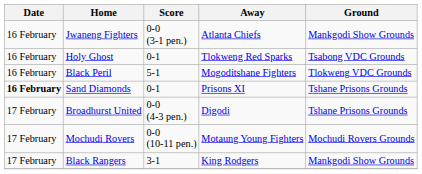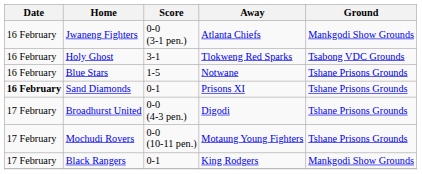Holy Ghost | Score: 0-1 -> 3-1
+ row: 16 February | Blue Stars | 1-5 | Notwane | Tshane Prisons Grounds
- row: 16 February | Black Peril | 5-1 | Mogoditshane Fighters | Tlokweng VDC Grounds
Mochudi Rovers | Ground: Mochudi Rovers Grounds -> Tshane Prisons Grounds
Black Rangers | Score: 3-1 -> 0-1
